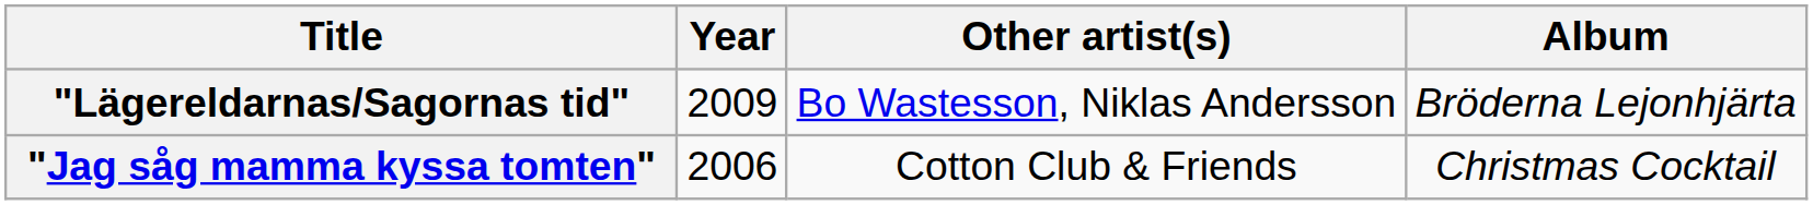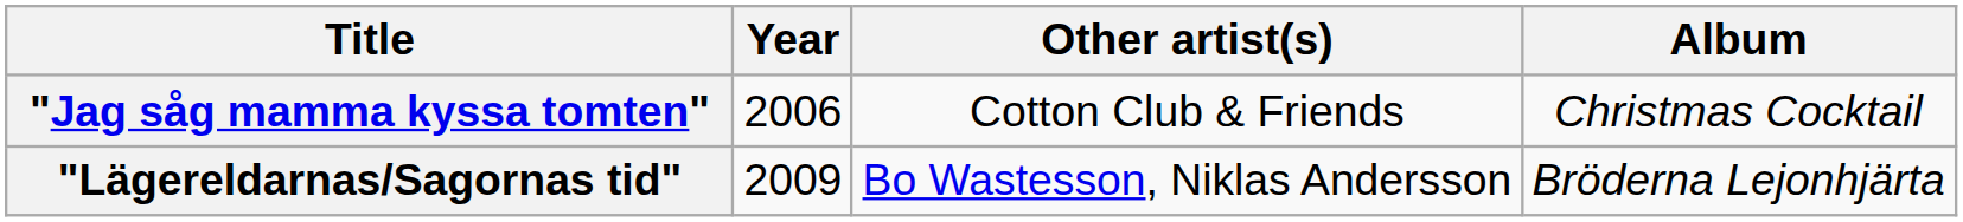rows swapped: "Jag såg mamma kyssa tomten" <-> "Lägereldarnas/Sagornas tid"
